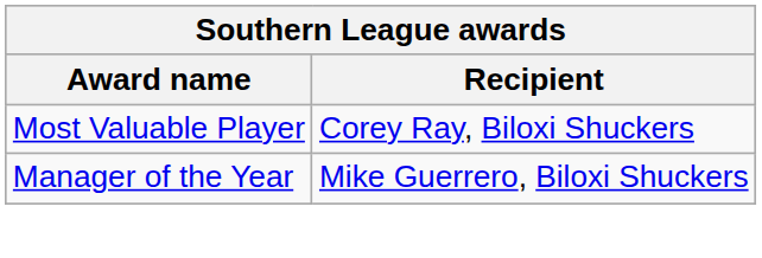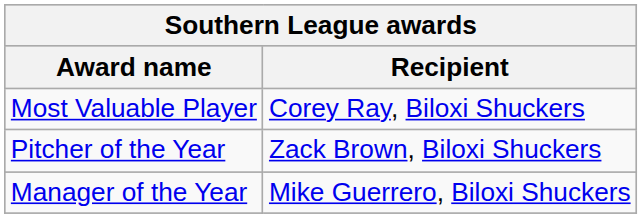+ row: Pitcher of the Year | Zack Brown, Biloxi Shuckers
